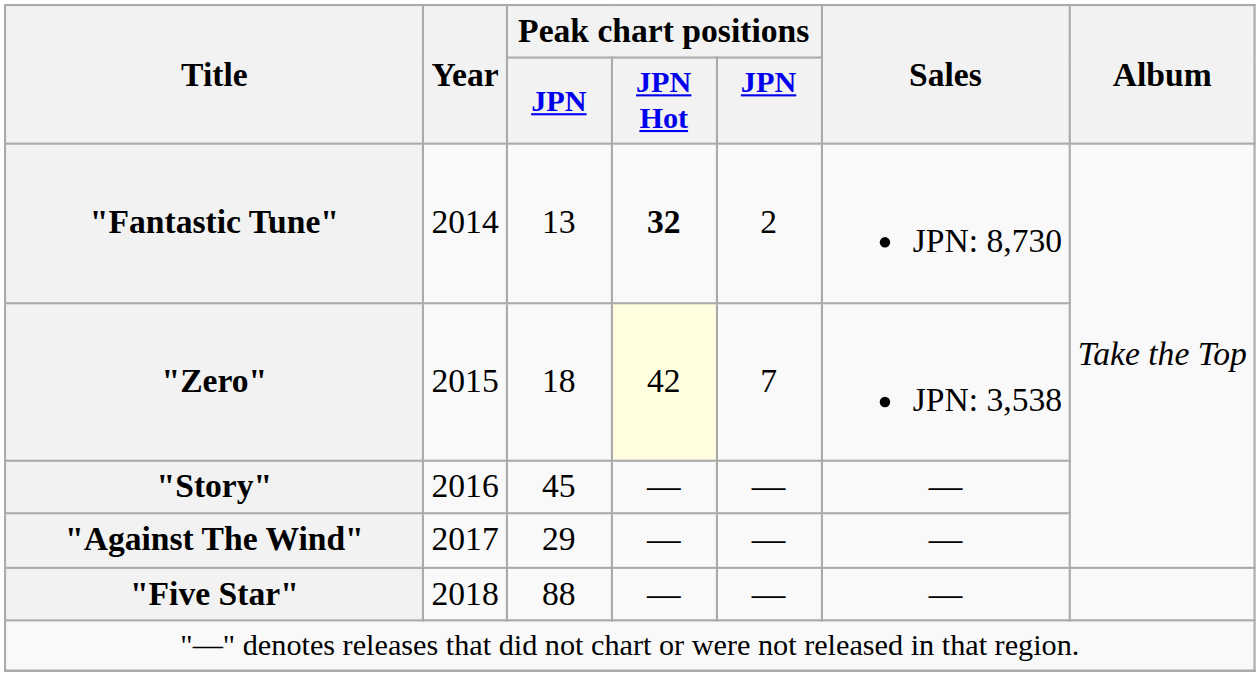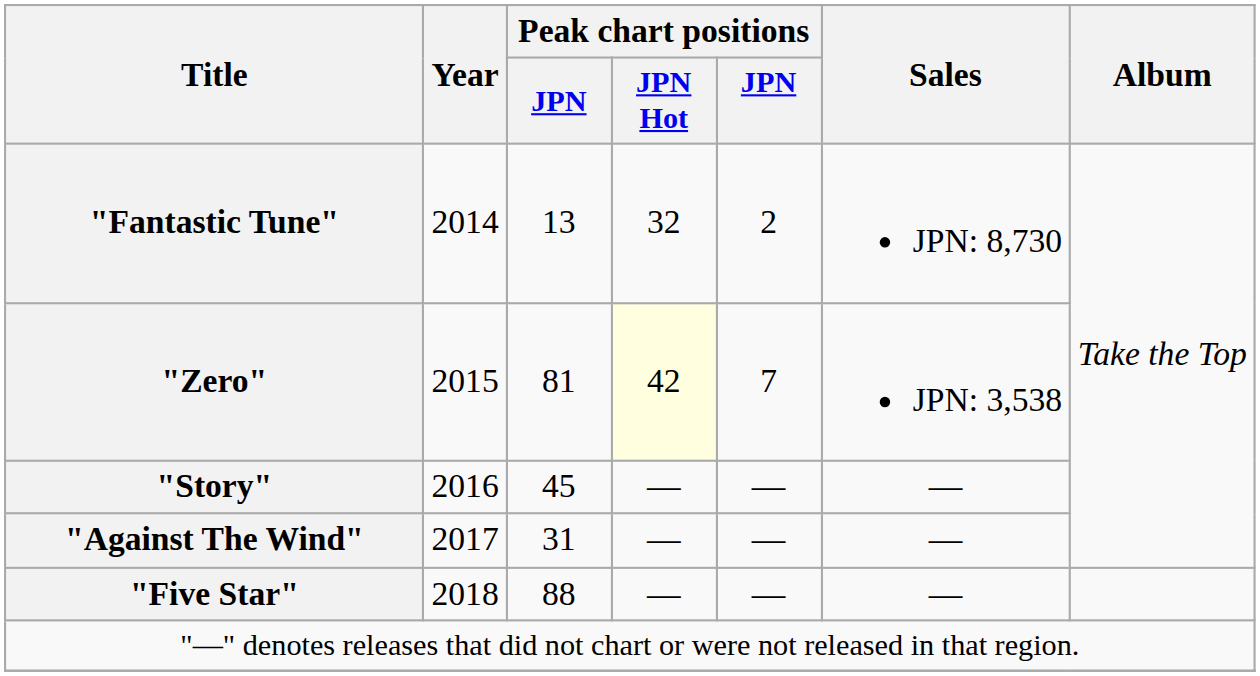"Fantastic Tune" | Peak chart positions / JPN Hot: bold -> normal
"Zero" | column 3: 18 -> 81
"Against The Wind" | column 3: 29 -> 31
